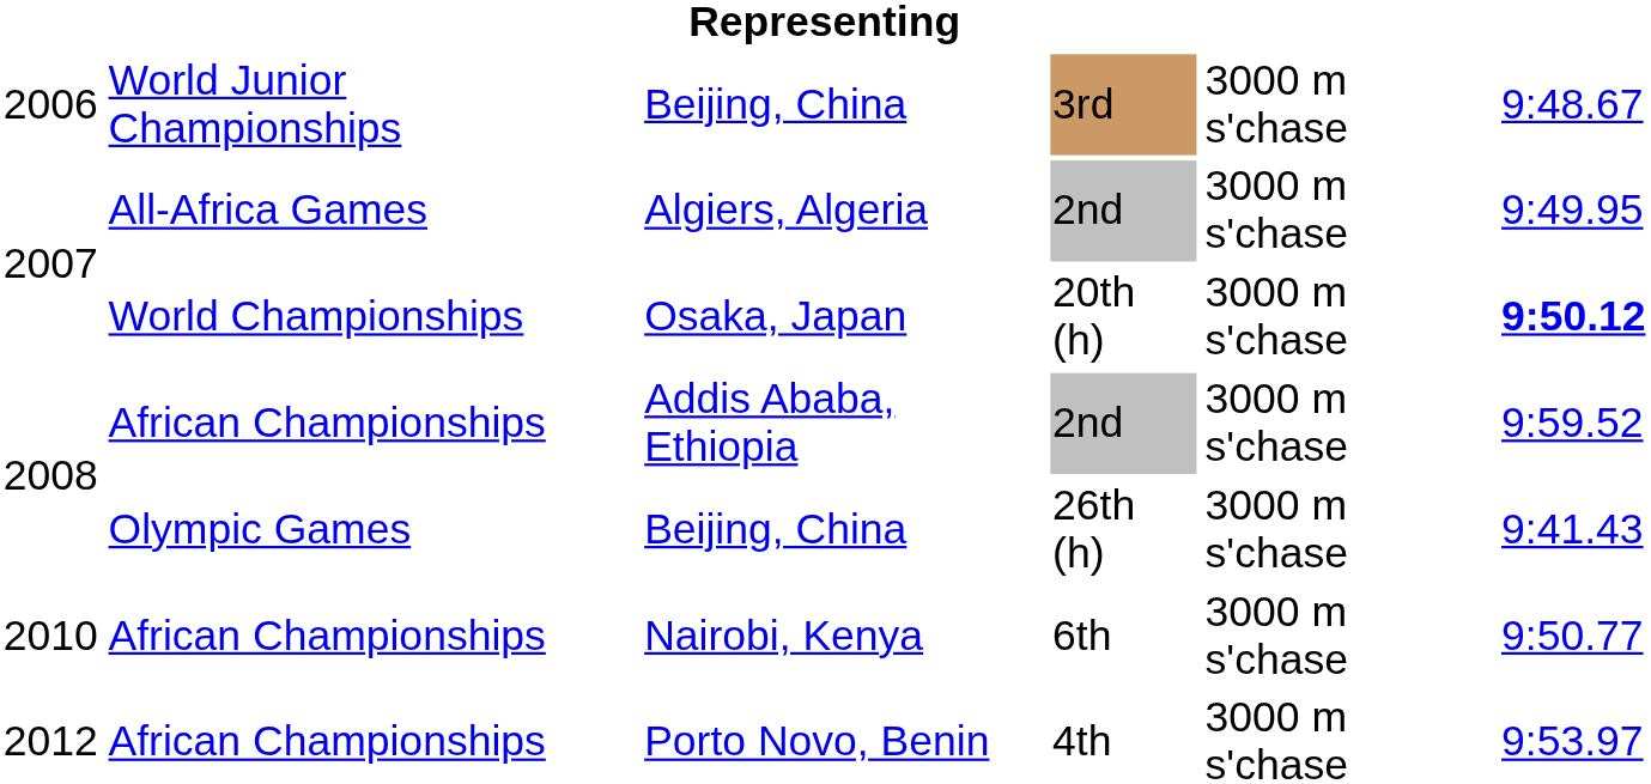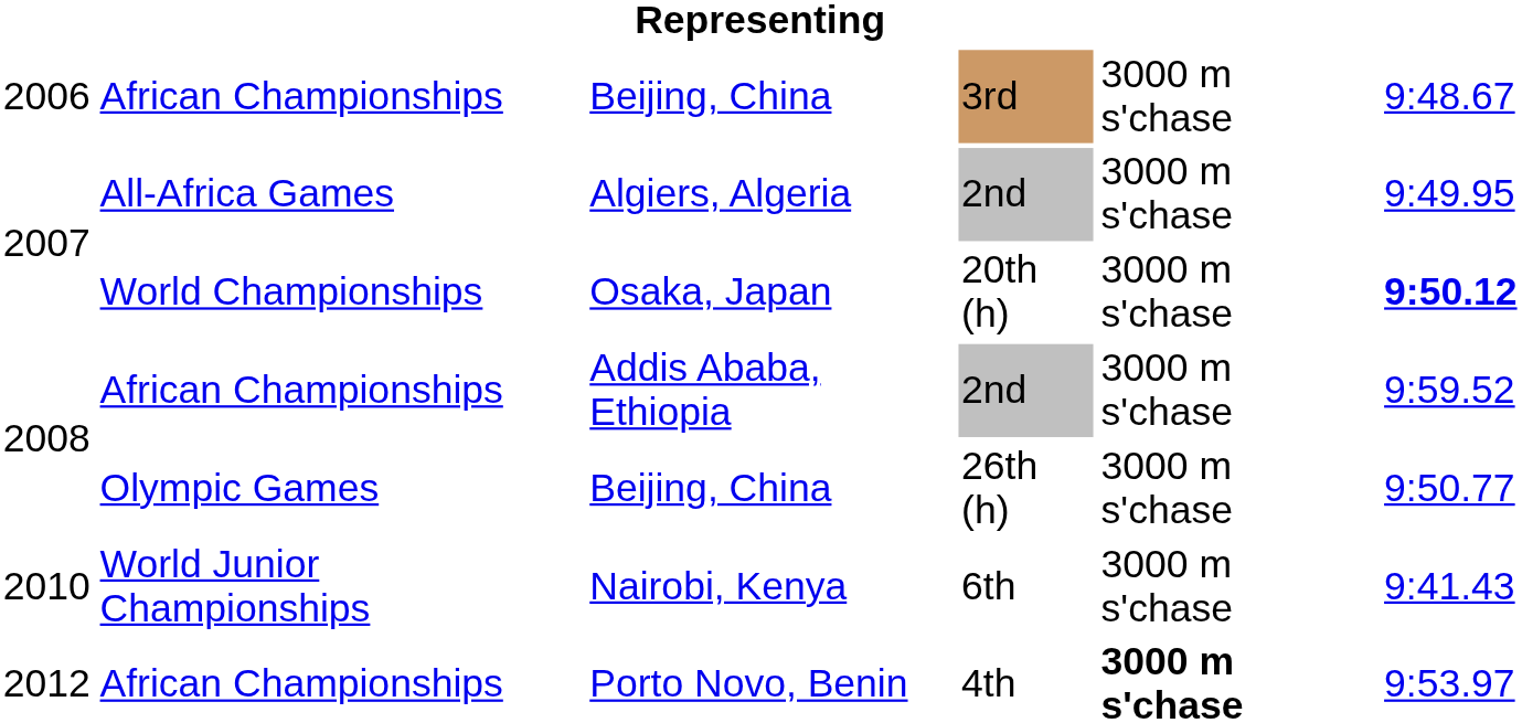Beijing, China / 3rd | column 2: World Junior Championships -> African Championships
Beijing, China / 26th (h) | column 6: 9:41.43 -> 9:50.77
Nairobi, Kenya | column 2: African Championships -> World Junior Championships
Nairobi, Kenya | column 6: 9:50.77 -> 9:41.43
Porto Novo, Benin | column 5: normal -> bold
